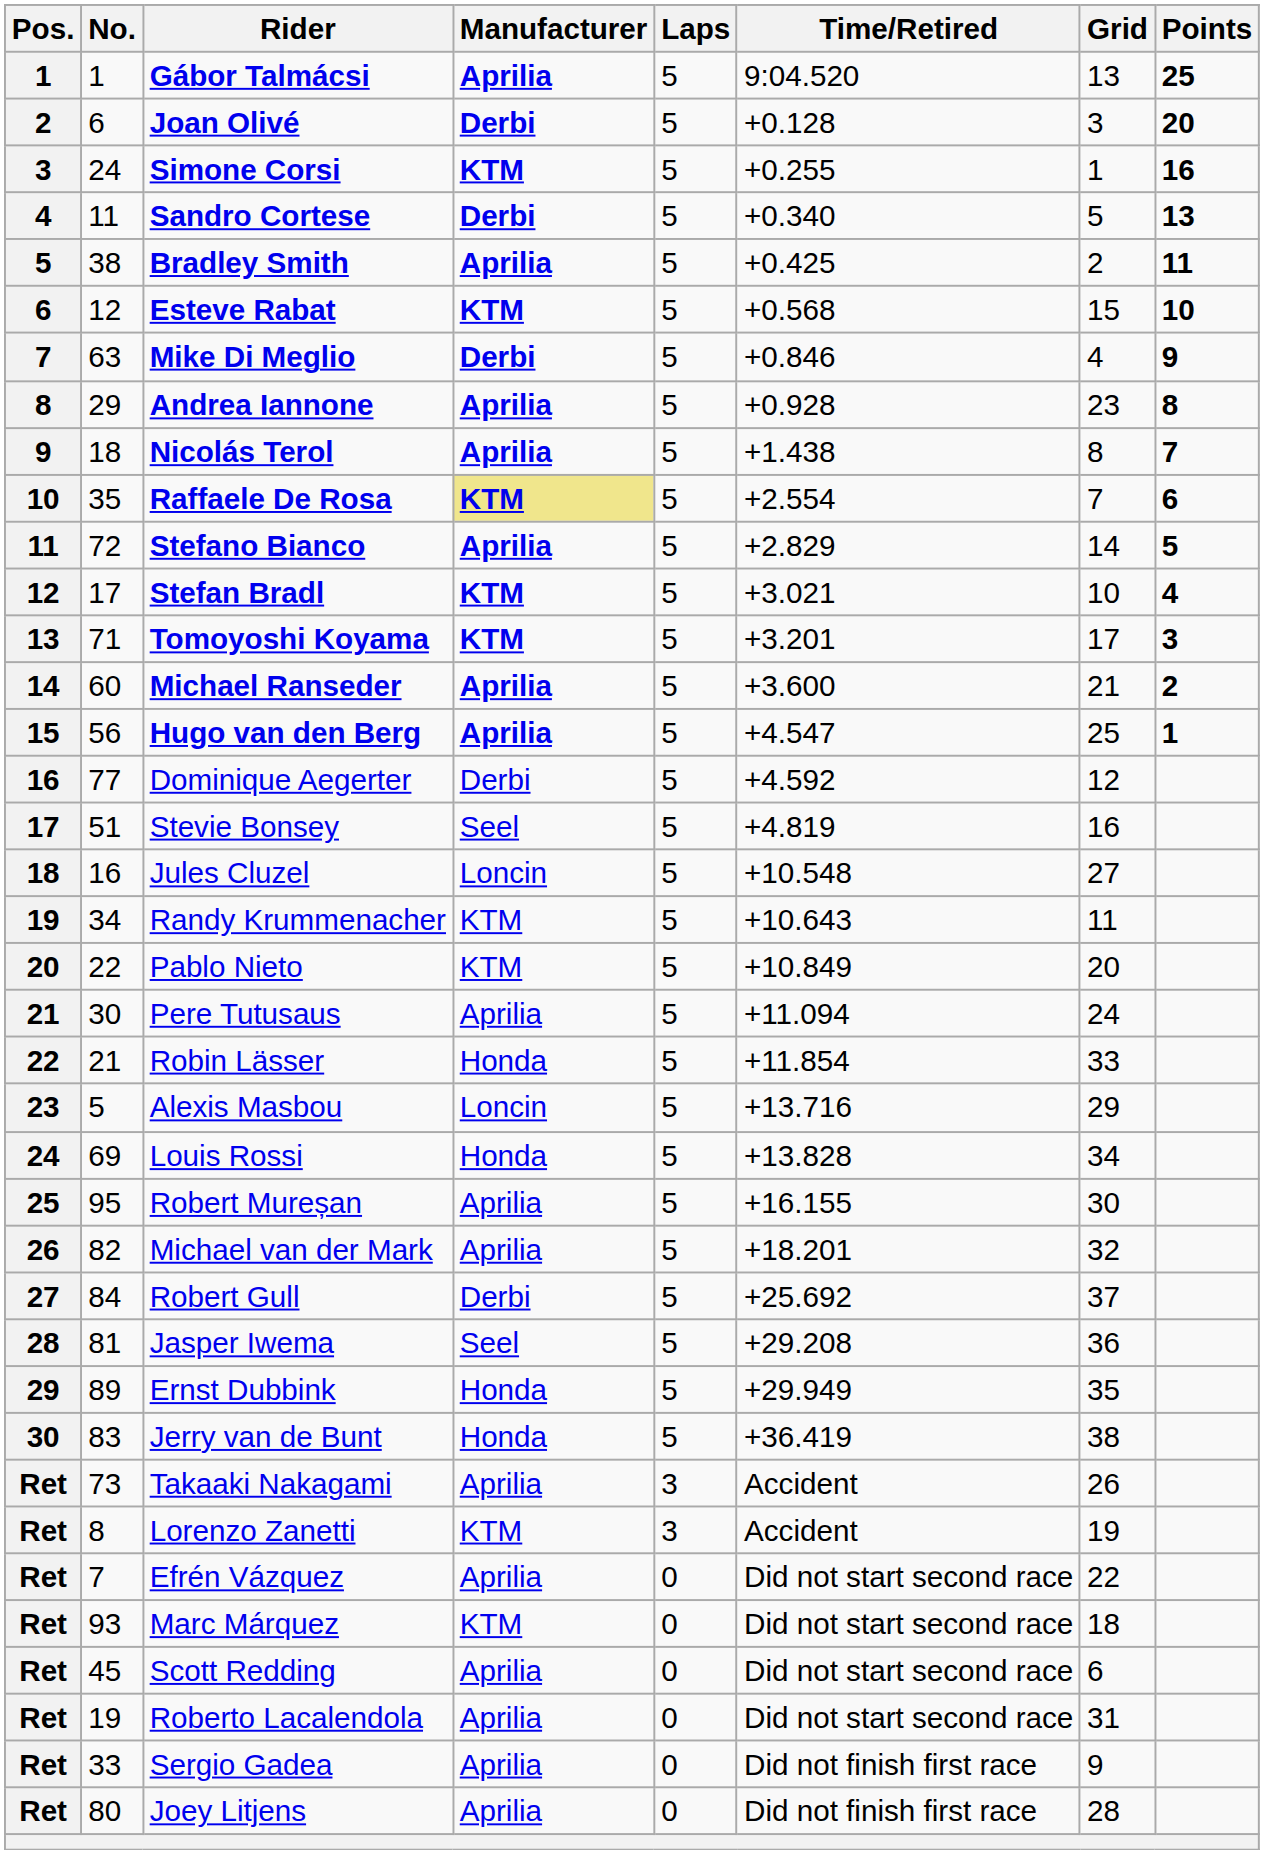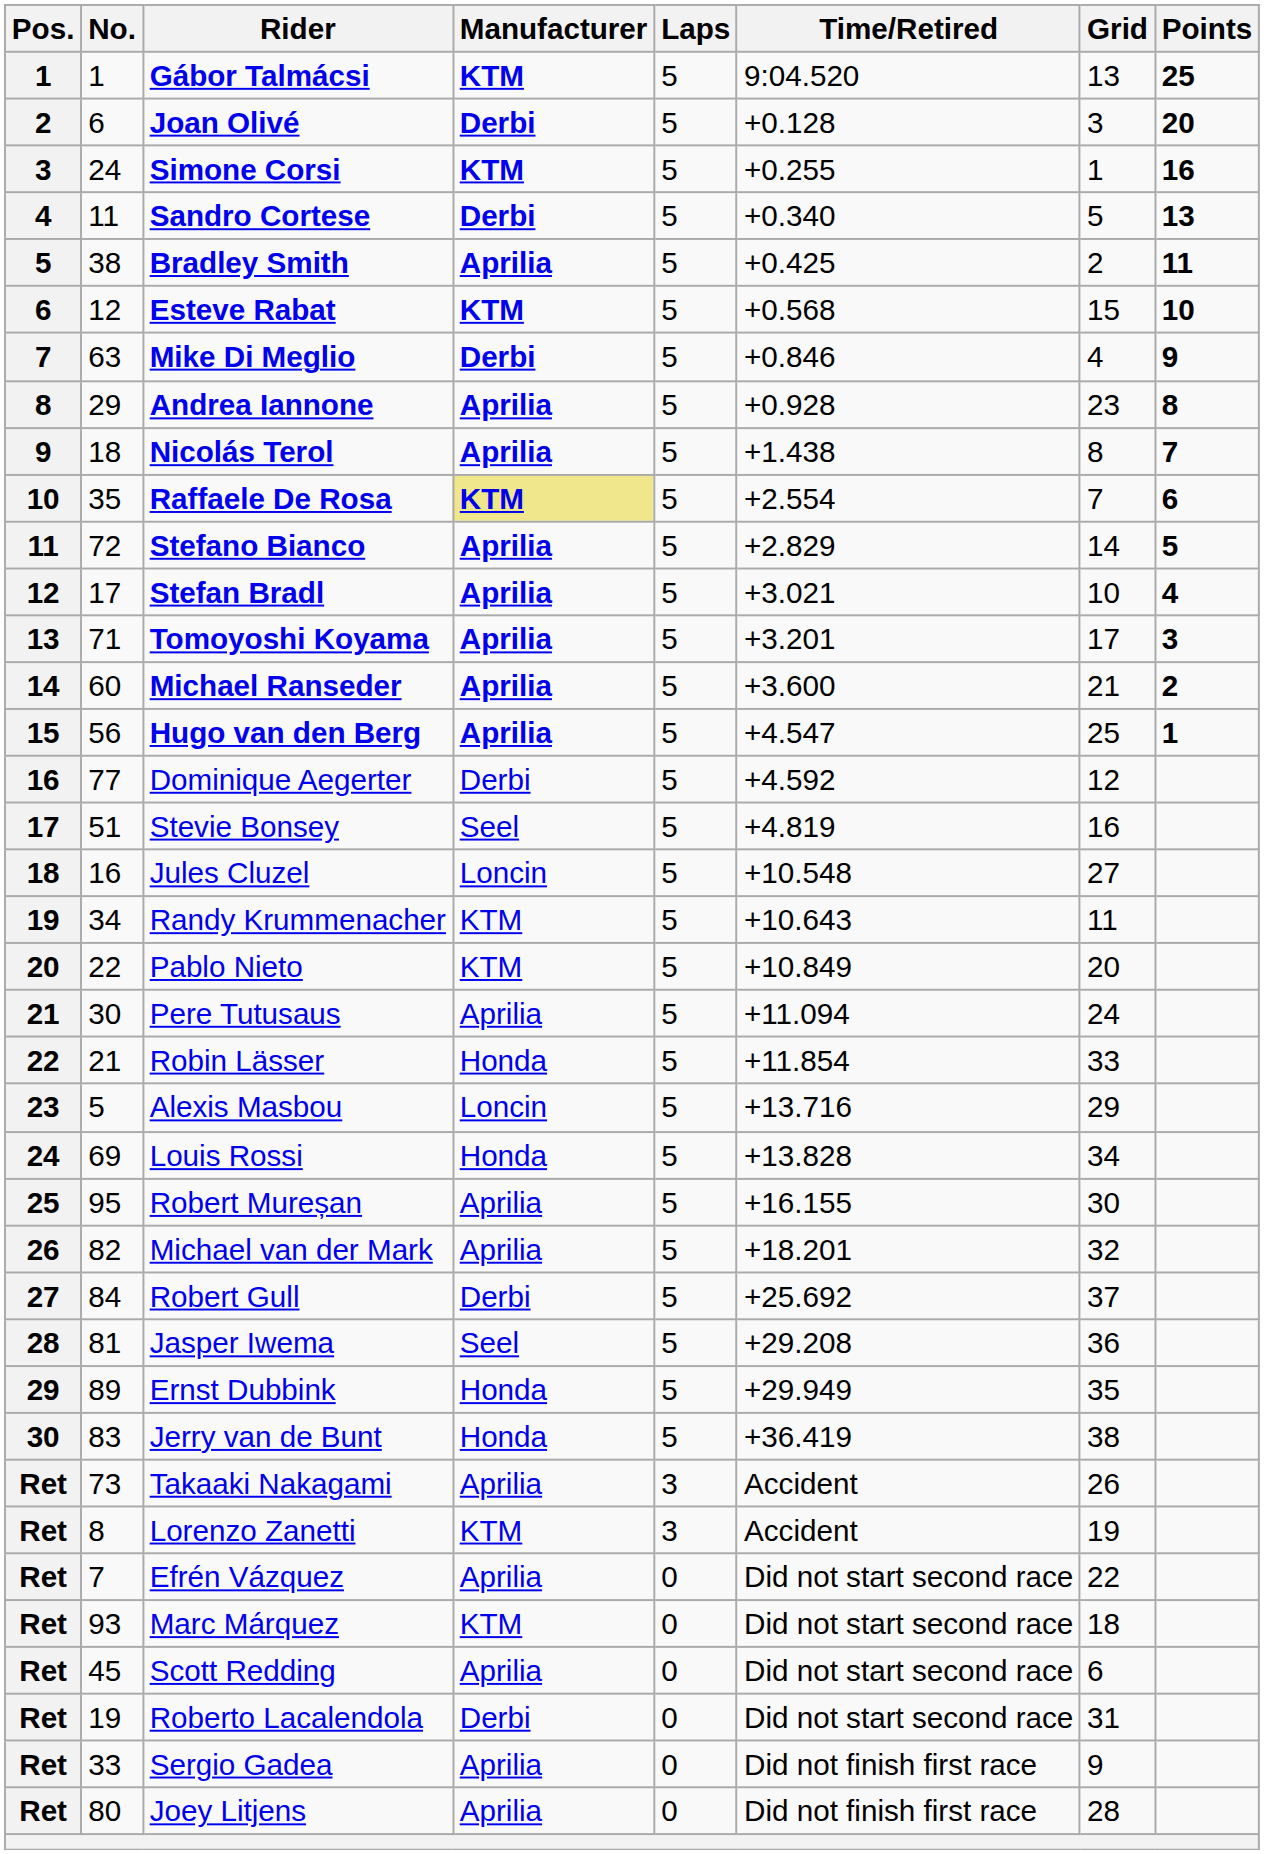Gábor Talmácsi | Manufacturer: Aprilia -> KTM
Stefan Bradl | Manufacturer: KTM -> Aprilia
Tomoyoshi Koyama | Manufacturer: KTM -> Aprilia
Roberto Lacalendola | Manufacturer: Aprilia -> Derbi
